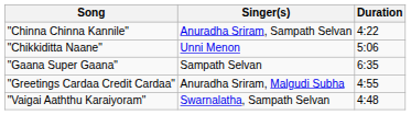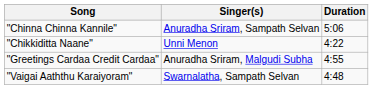"Chinna Chinna Kannile" | Duration: 4:22 -> 5:06
"Chikkiditta Naane" | Duration: 5:06 -> 4:22
- row: "Gaana Super Gaana" | Sampath Selvan | 6:35
